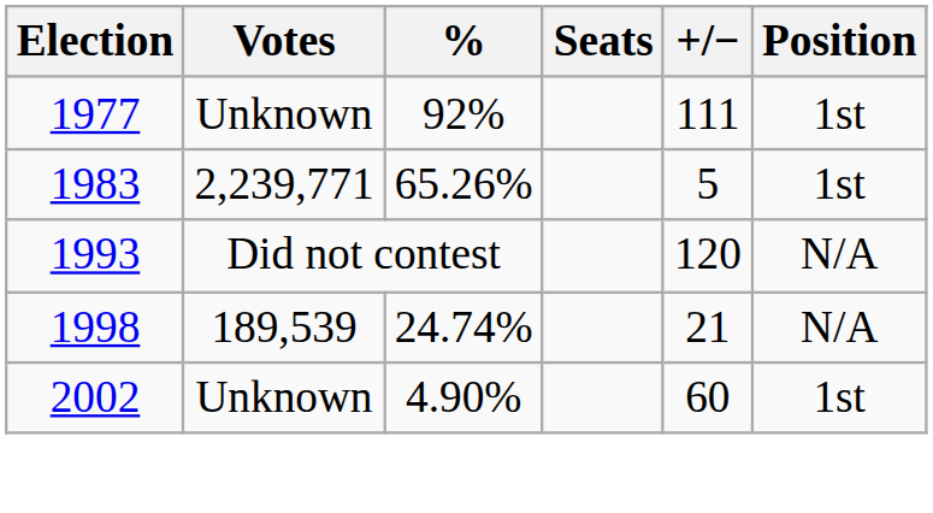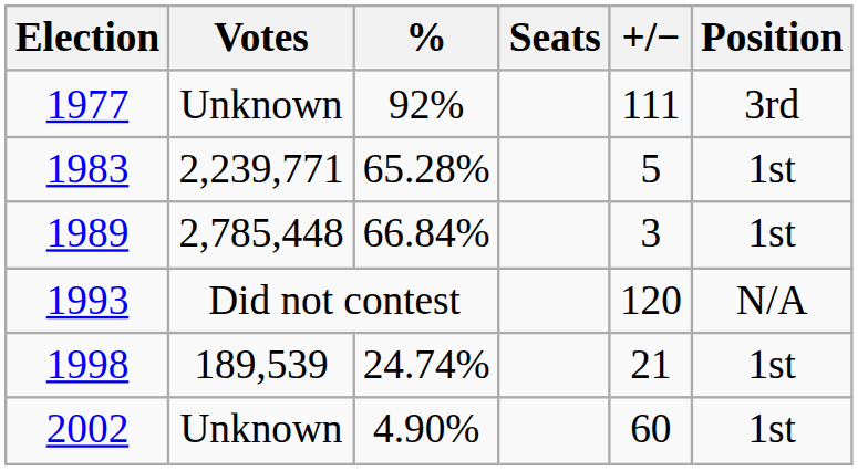1977 | Position: 1st -> 3rd
1983 | %: 65.26% -> 65.28%
+ row: 1989 | 2,785,448 | 66.84% | 3 | 1st
1998 | Position: N/A -> 1st
